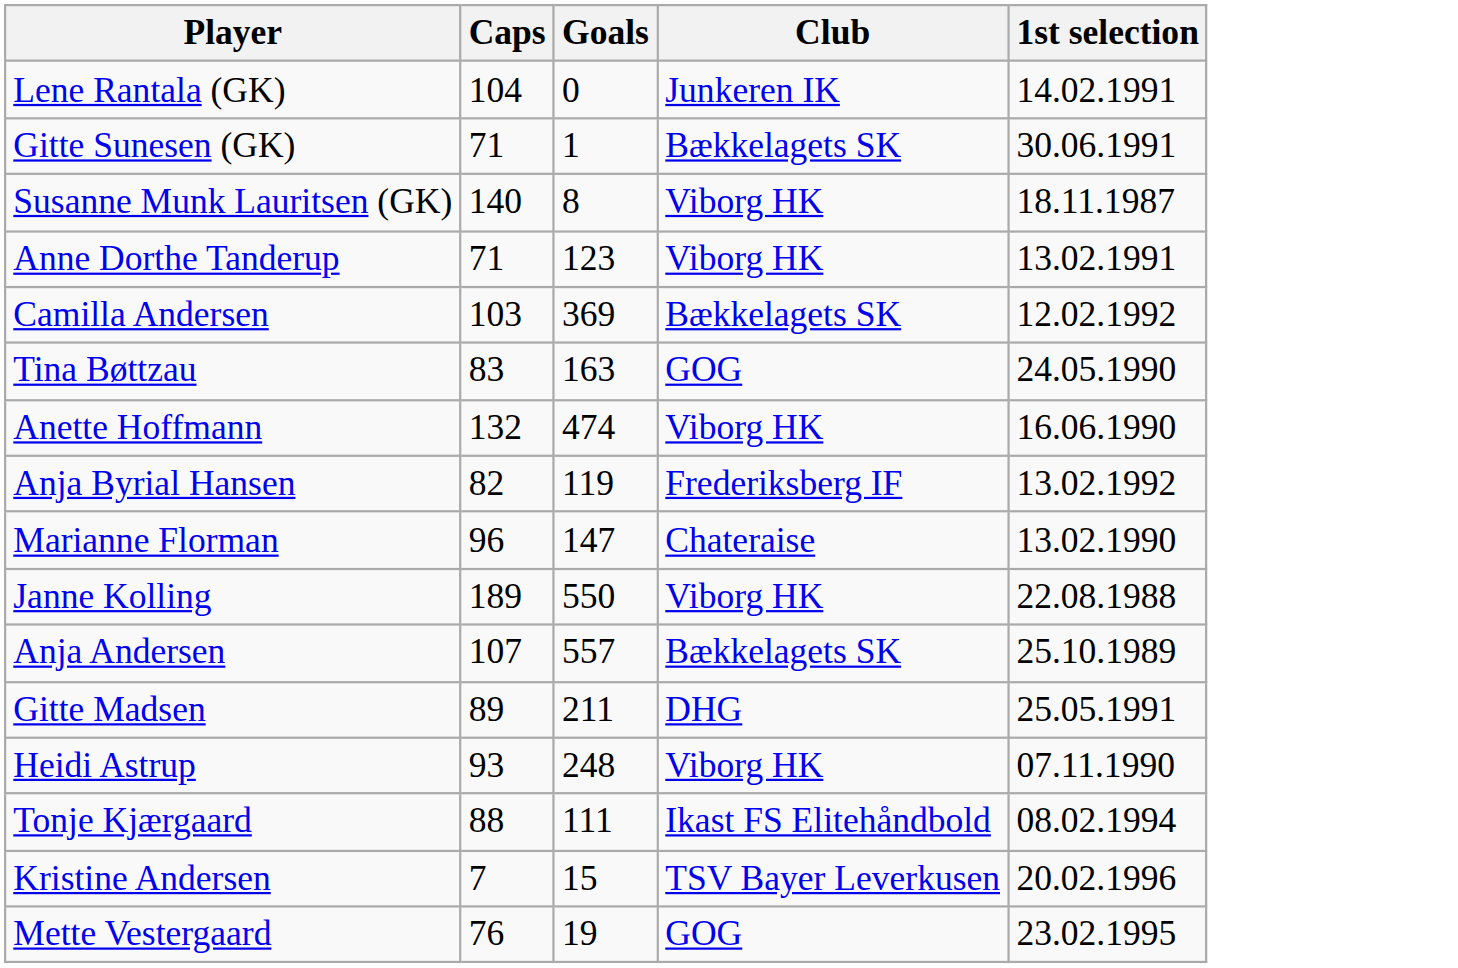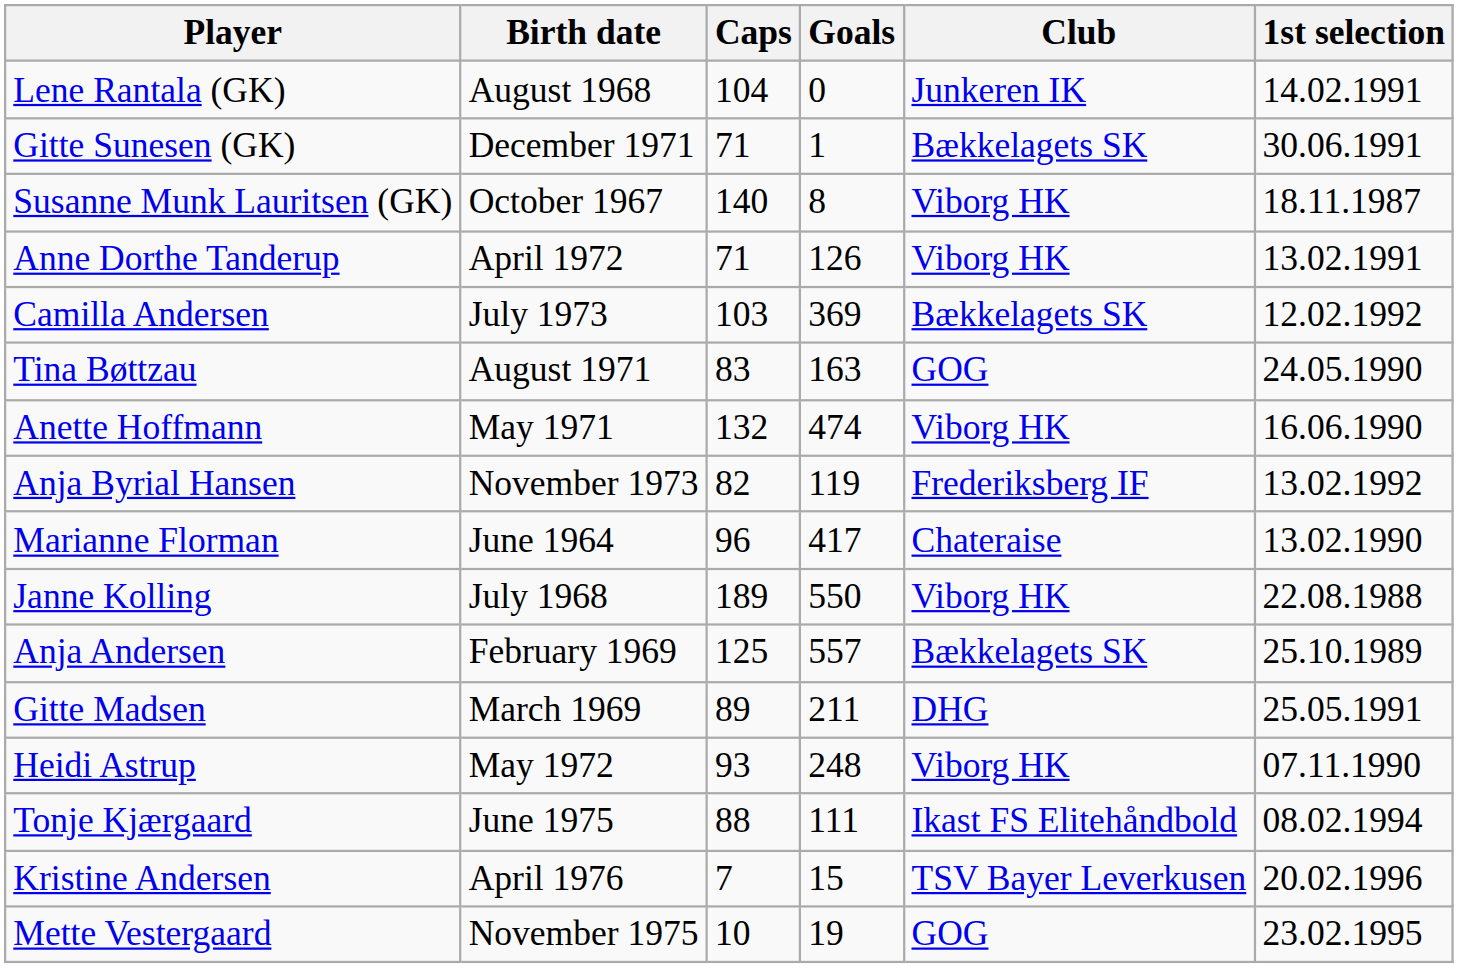+ column: Birth date | August 1968 | December 1971 | October 1967 | April 1972 | July 1973 | August 1971 | May 1971 | November 1973 | June 1964 | July 1968 | February 1969 | March 1969 | May 1972 | June 1975 | April 1976 | November 1975
Anne Dorthe Tanderup | Goals: 123 -> 126
Marianne Florman | Goals: 147 -> 417
Anja Andersen | Caps: 107 -> 125
Mette Vestergaard | Caps: 76 -> 10
